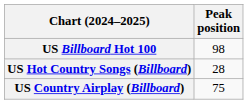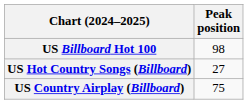US Hot Country Songs (Billboard) | Peak position: 28 -> 27
